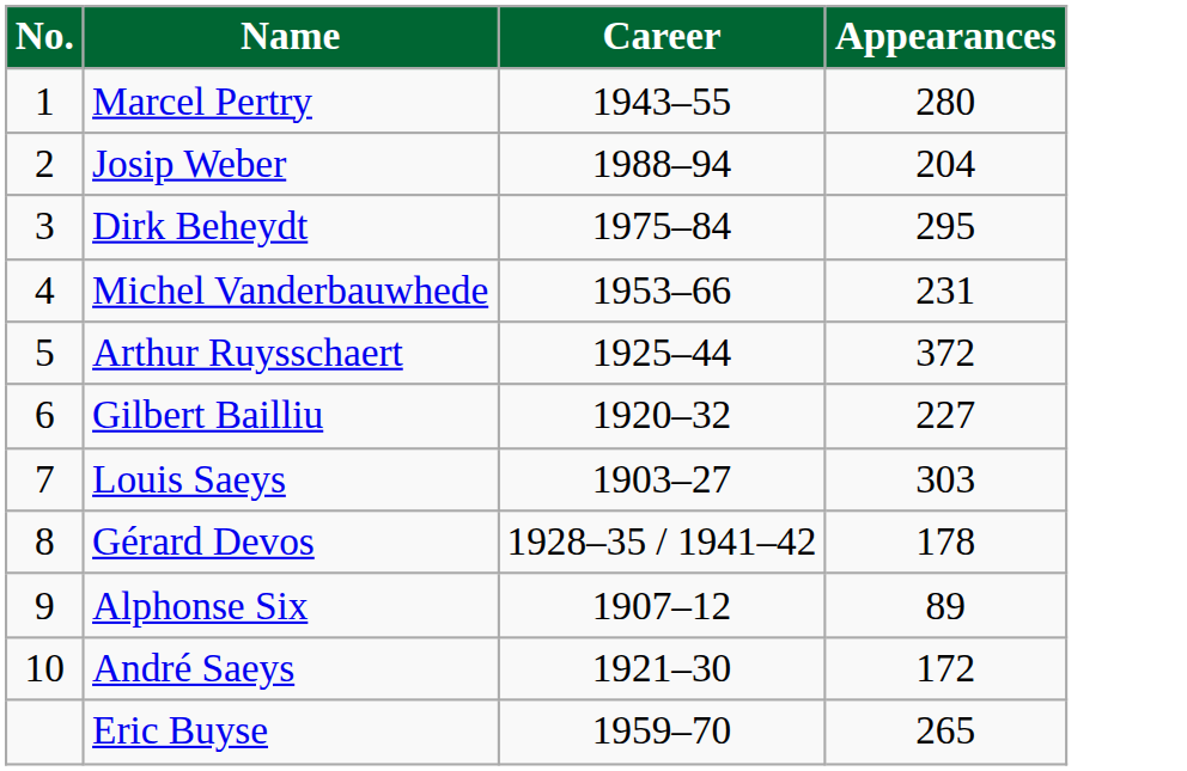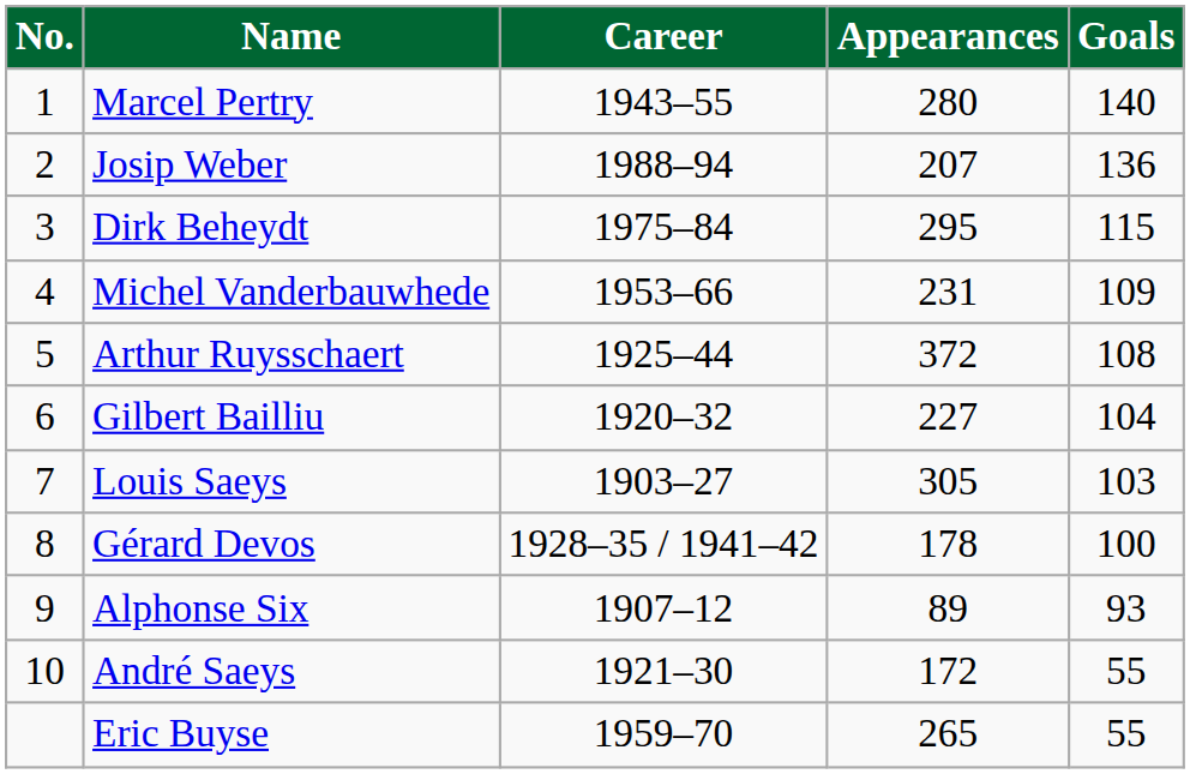+ column: Goals | 140 | 136 | 115 | 109 | 108 | 104 | 103 | 100 | 93 | 55 | 55
Josip Weber | Appearances: 204 -> 207
Louis Saeys | Appearances: 303 -> 305
